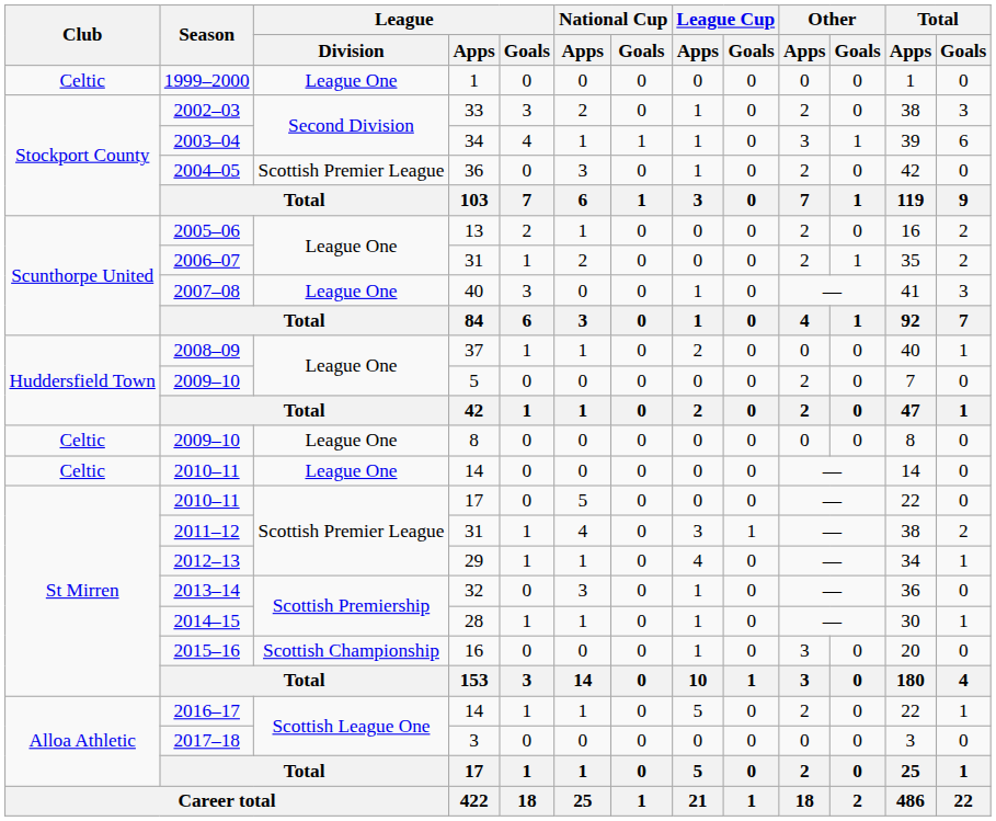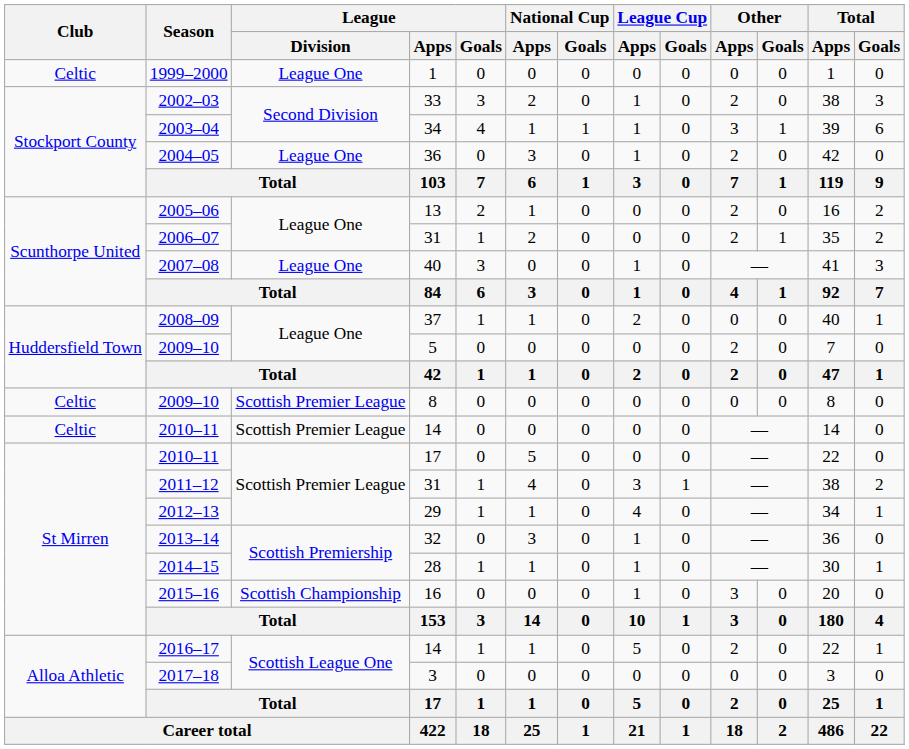2004–05 | League / Division: Scottish Premier League -> League One
2009–10 / 8 | League / Division: League One -> Scottish Premier League
2010–11 / 14 | League / Division: League One -> Scottish Premier League
